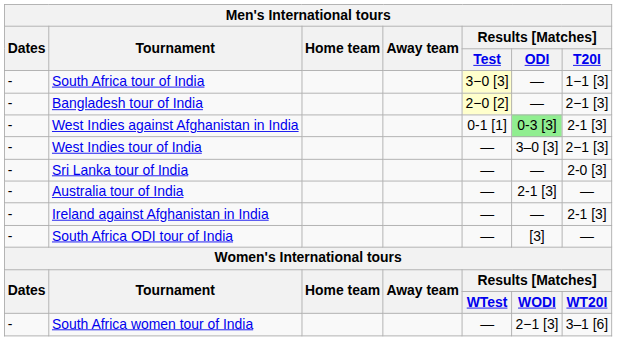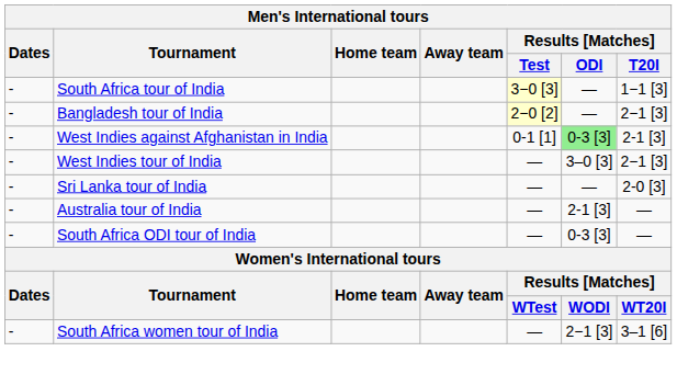- row: - | Ireland against Afghanistan in India | — | — | 2-1 [3]
South Africa ODI tour of India | Results [Matches] / ODI: [3] -> 0-3 [3]
